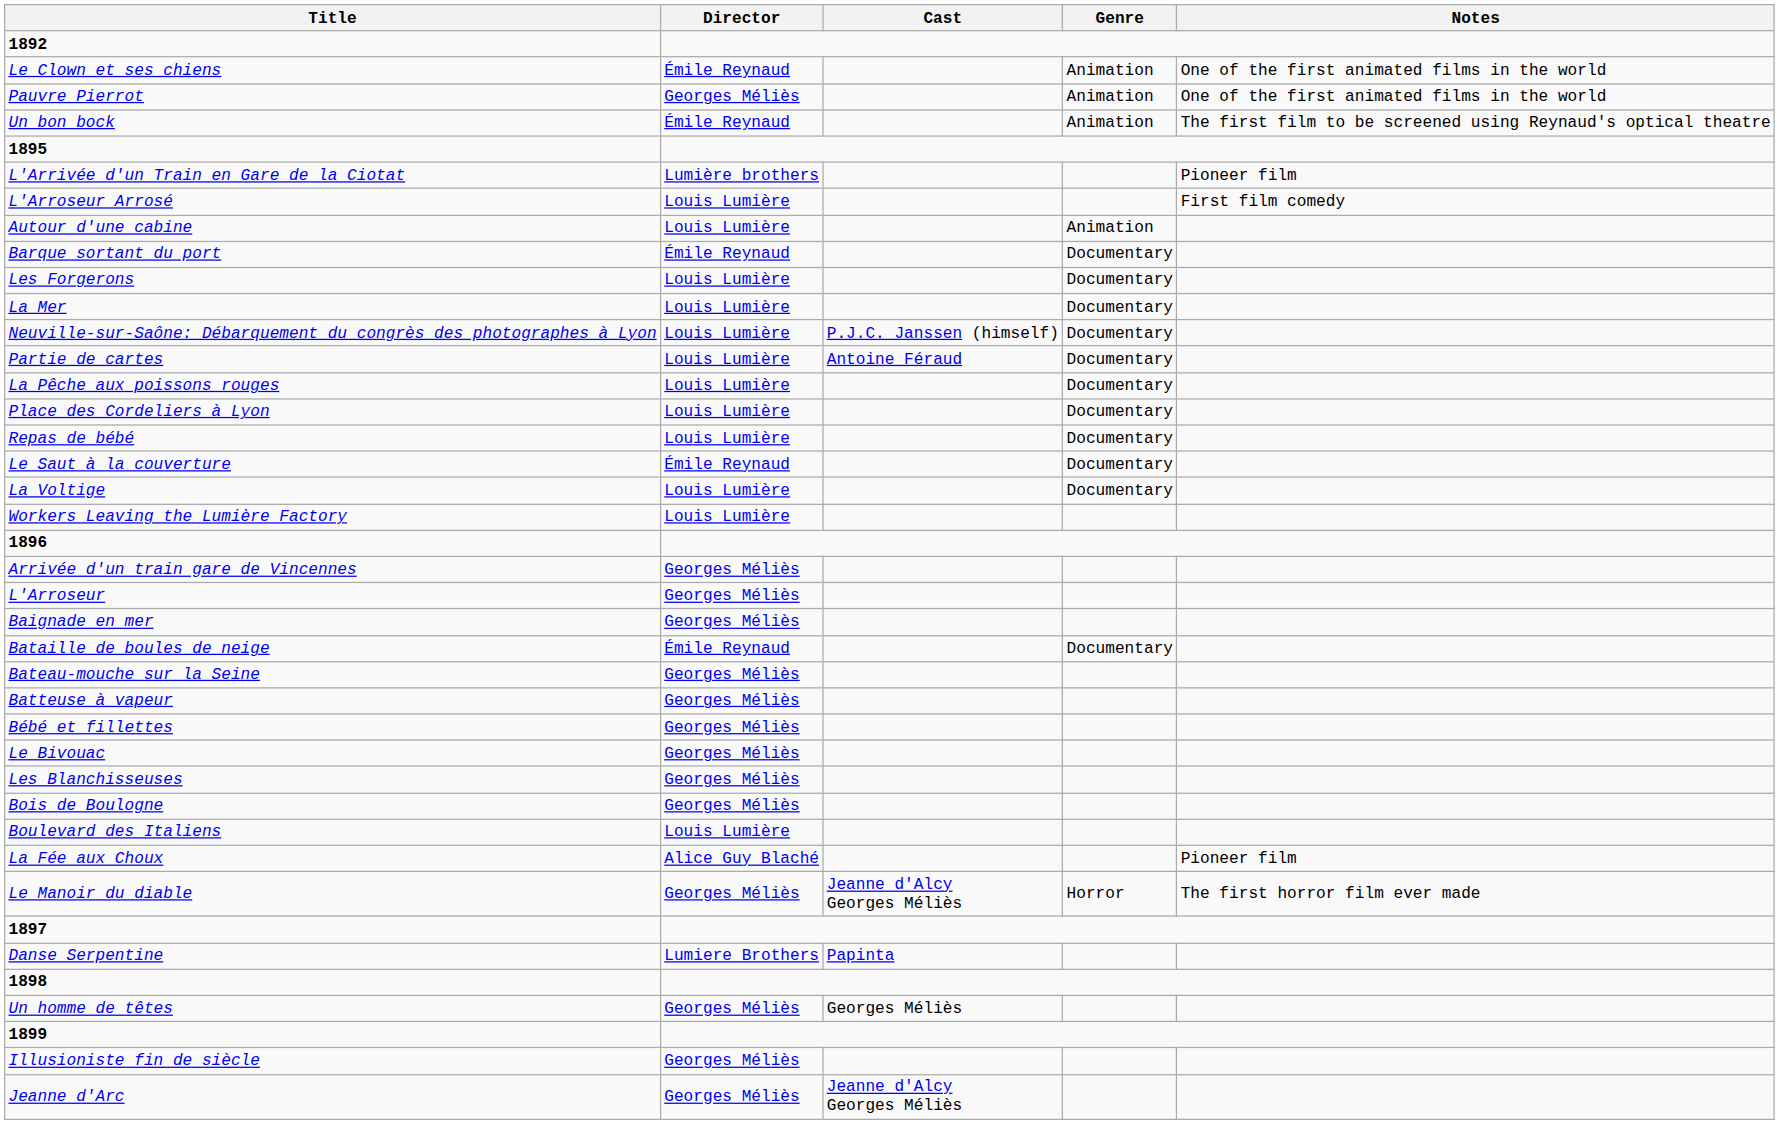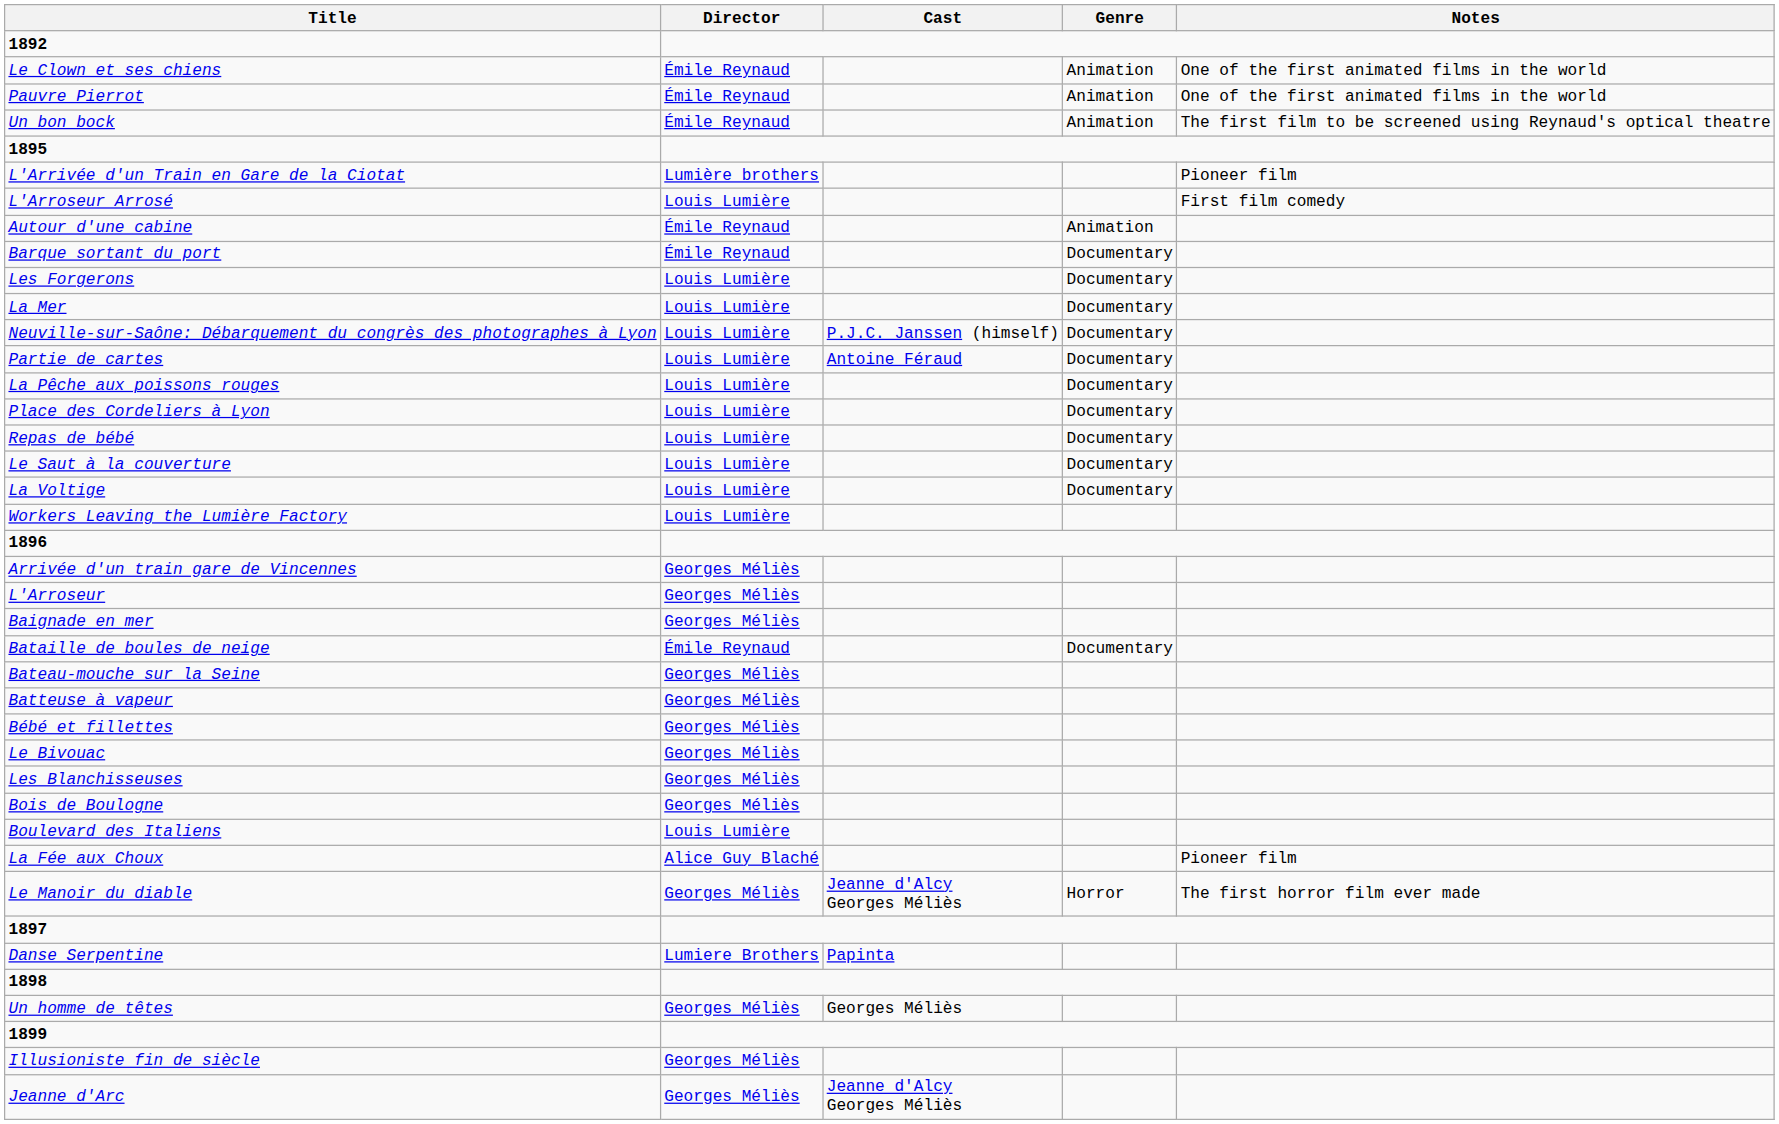Pauvre Pierrot | Director: Georges Méliès -> Émile Reynaud
Autour d'une cabine | Director: Louis Lumière -> Émile Reynaud
Le Saut à la couverture | Director: Émile Reynaud -> Louis Lumière
